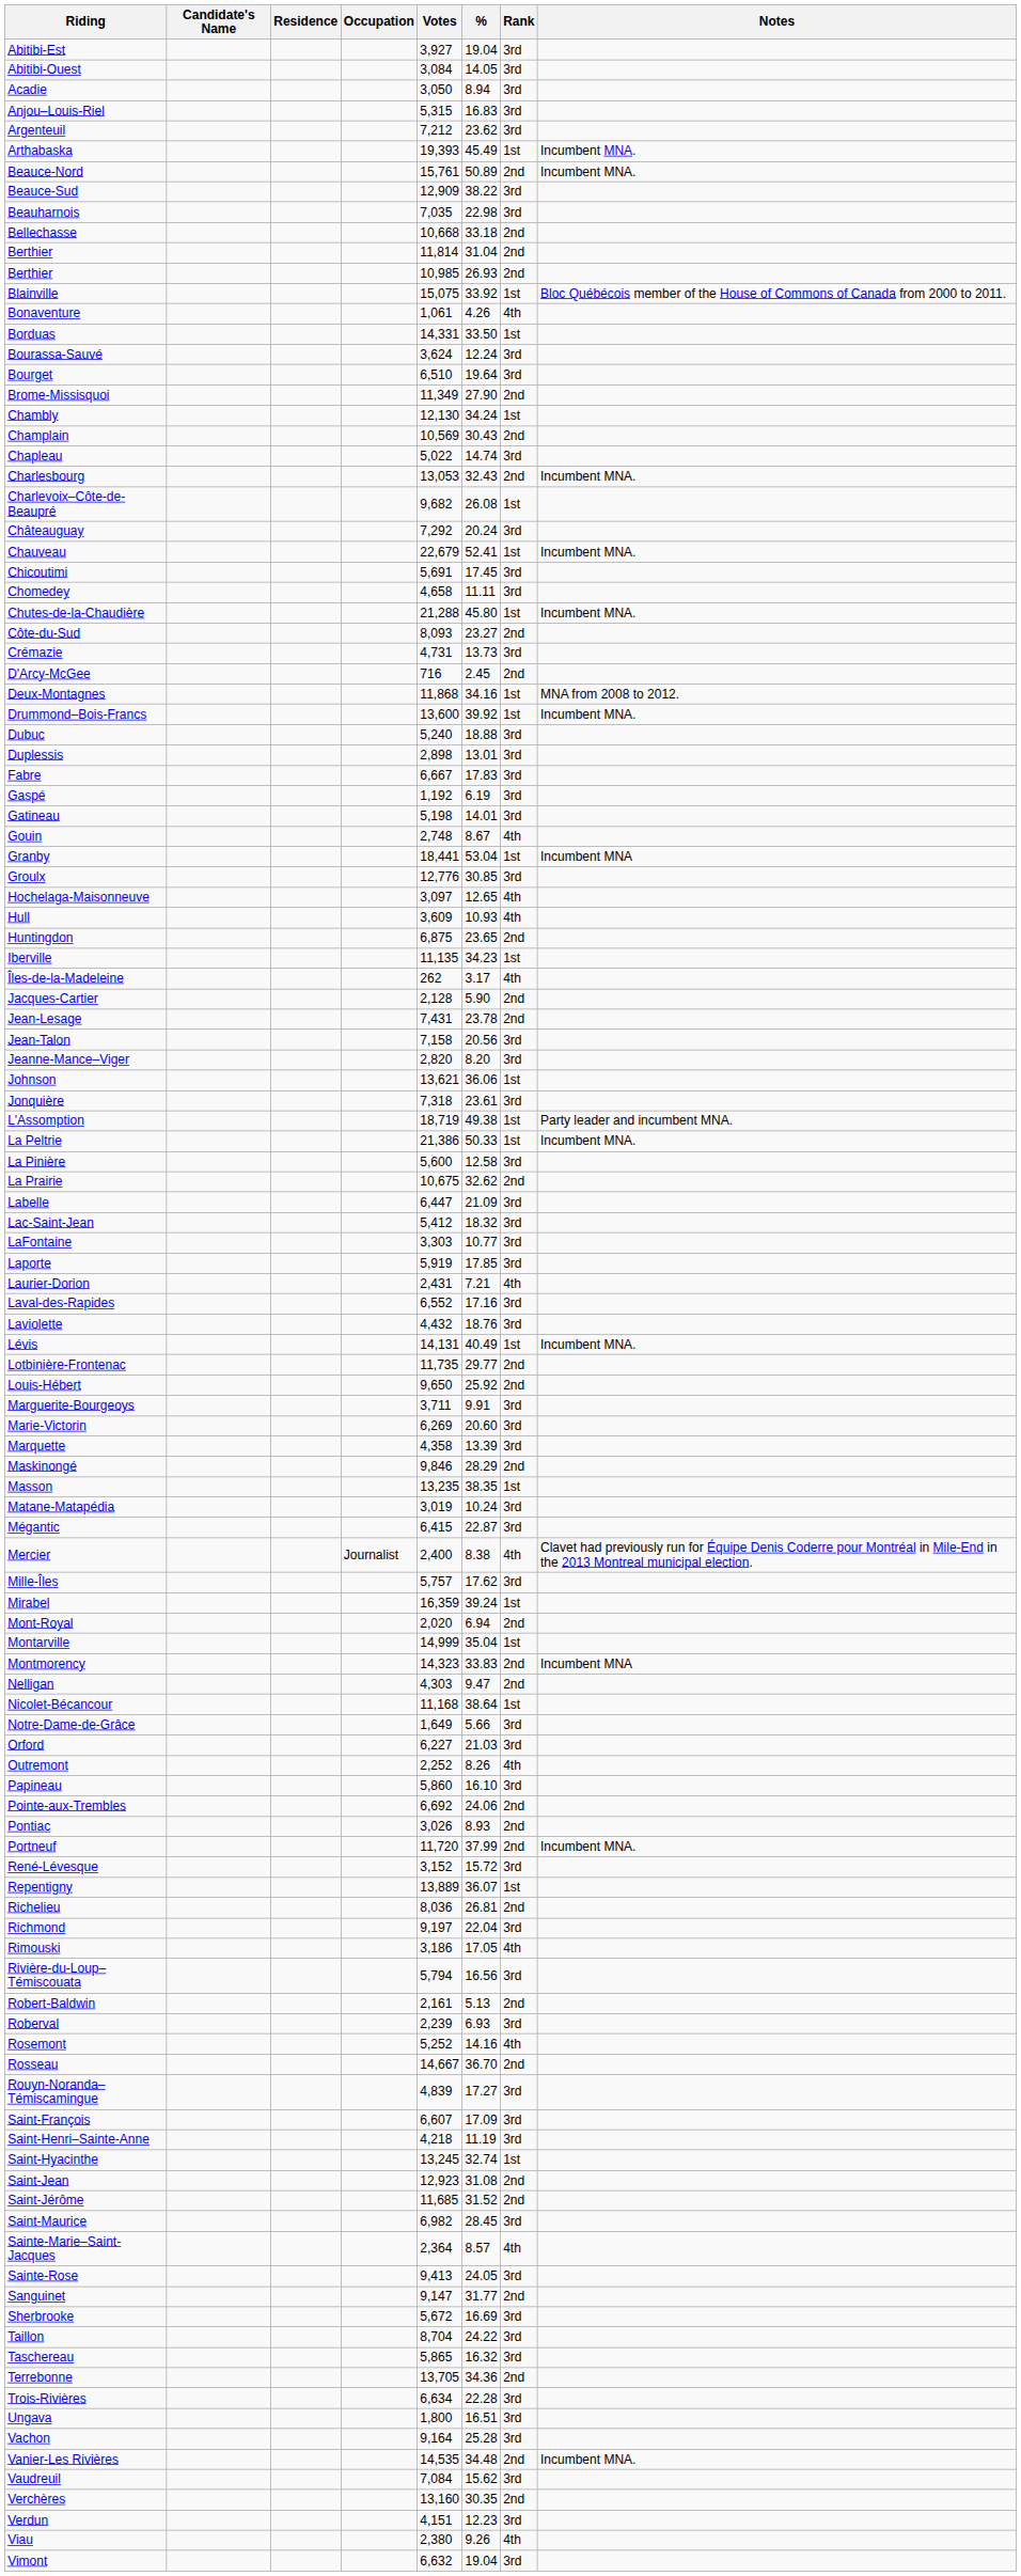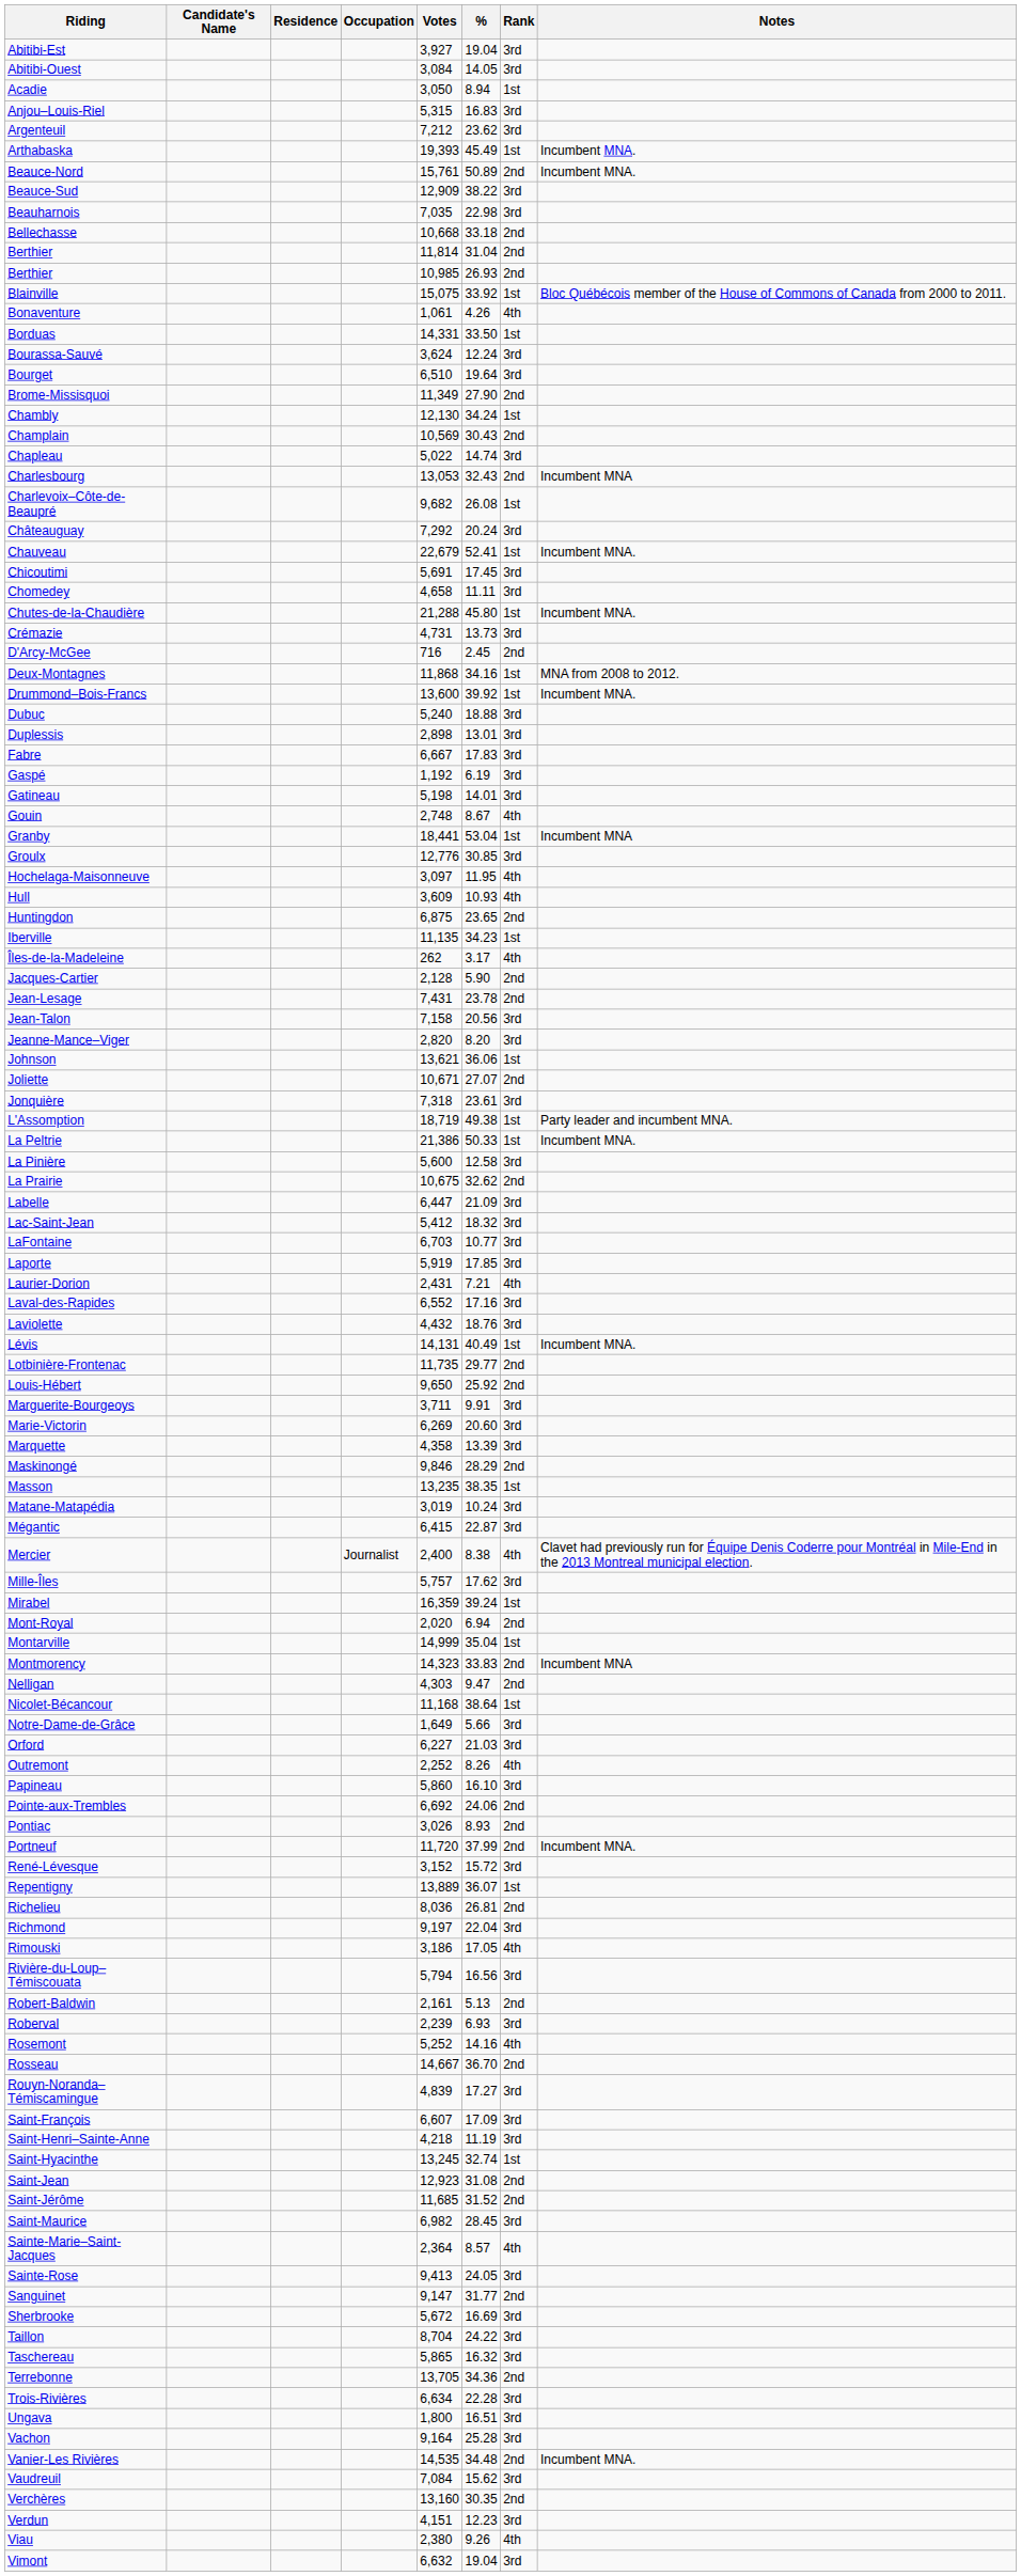Acadie | Rank: 3rd -> 1st
Charlesbourg | Notes: Incumbent MNA. -> Incumbent MNA
- row: Côte-du-Sud | 8,093 | 23.27 | 2nd
Hochelaga-Maisonneuve | %: 12.65 -> 11.95
+ row: Joliette | 10,671 | 27.07 | 2nd
LaFontaine | Votes: 3,303 -> 6,703
